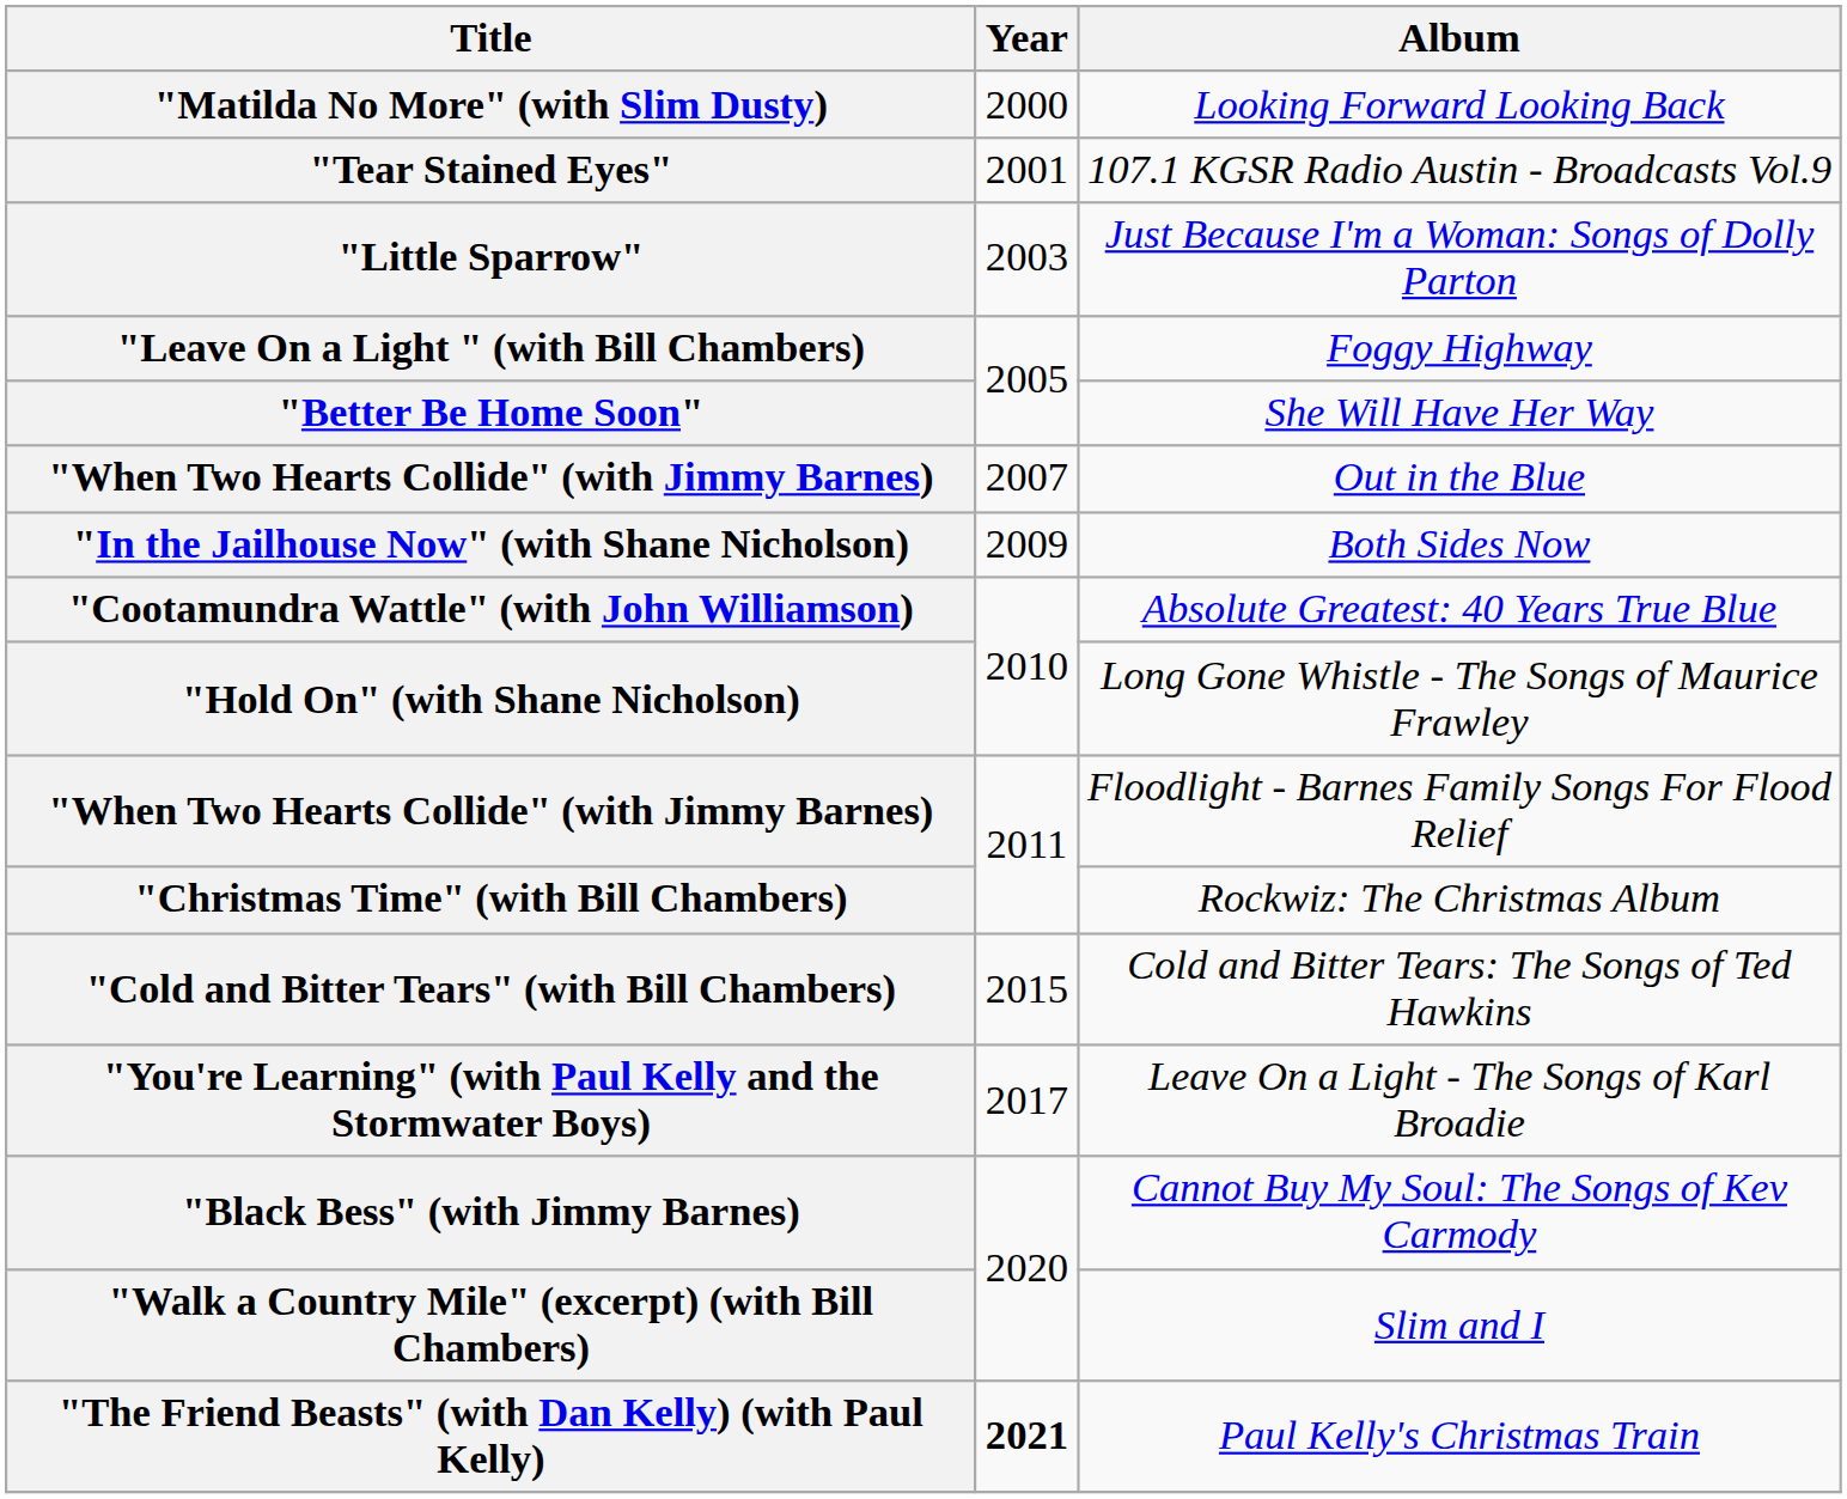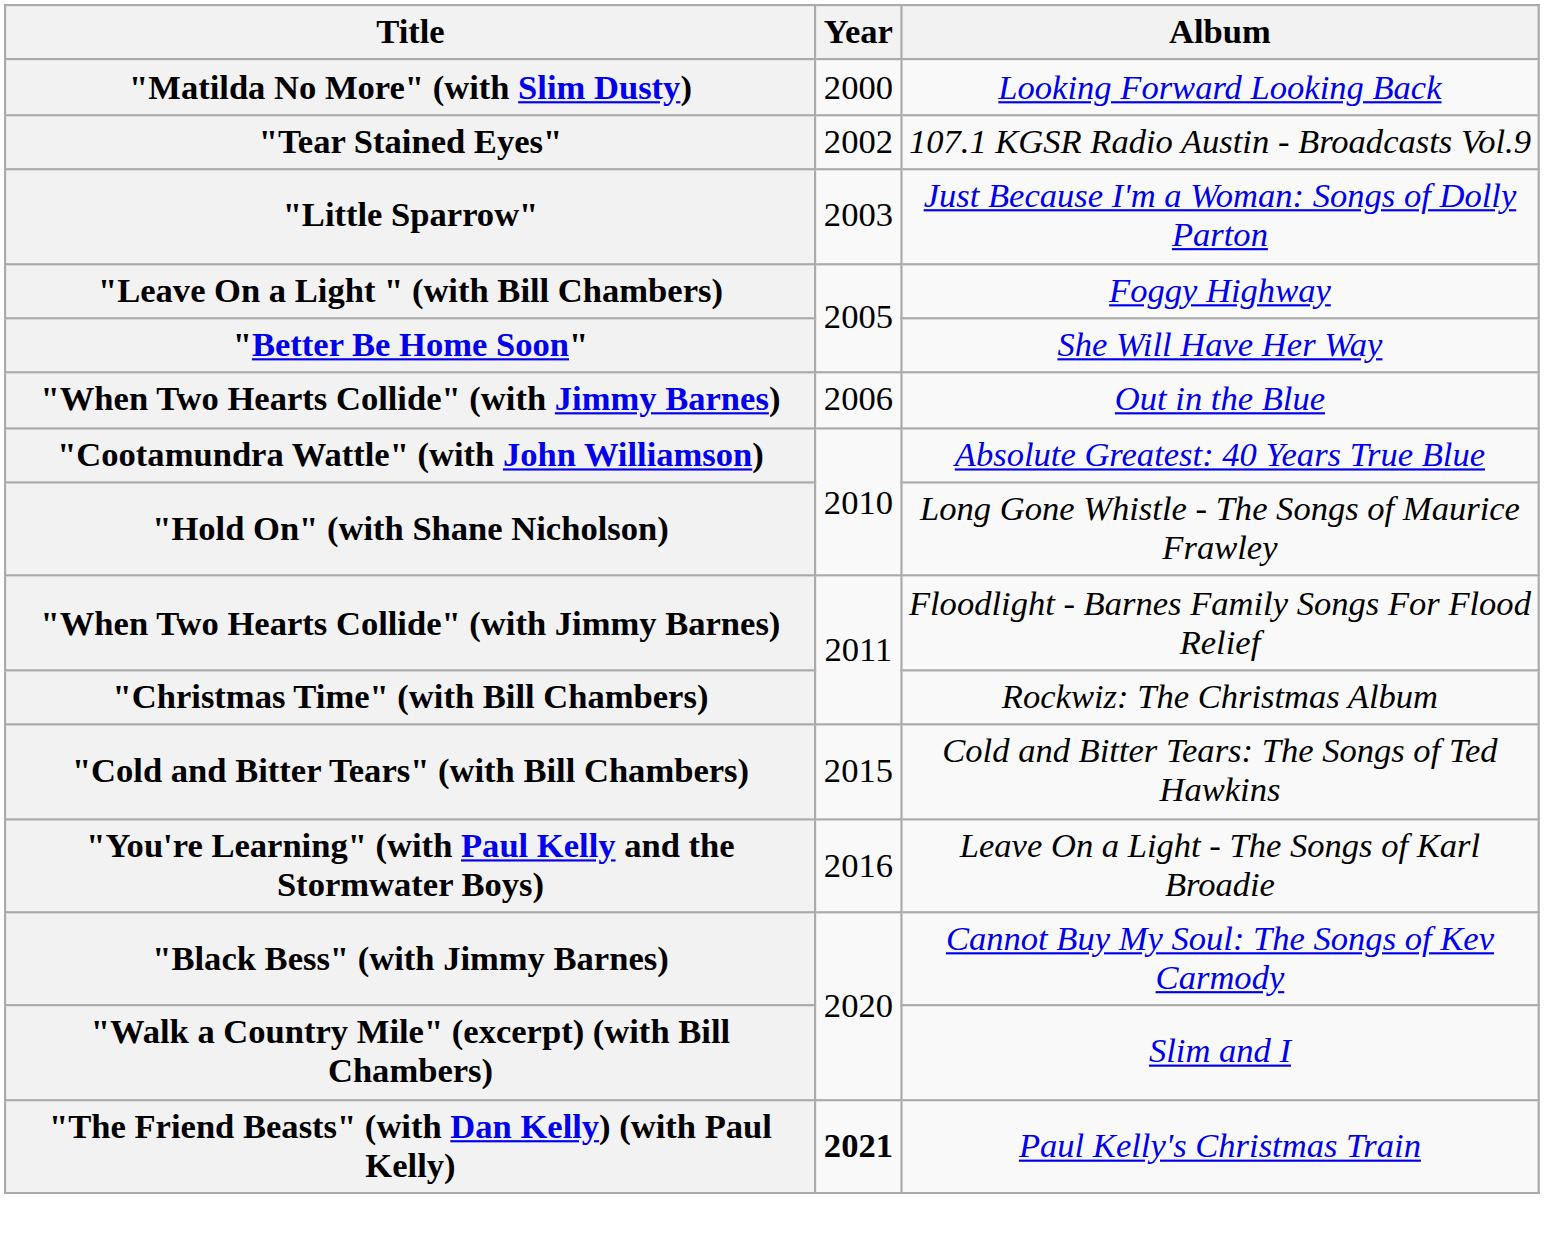107.1 KGSR Radio Austin - Broadcasts Vol.9 | Year: 2001 -> 2002
Out in the Blue | Year: 2007 -> 2006
- row: "In the Jailhouse Now" (with Shane Nicholson) | 2009 | Both Sides Now
Leave On a Light - The Songs of Karl Broadie | Year: 2017 -> 2016
